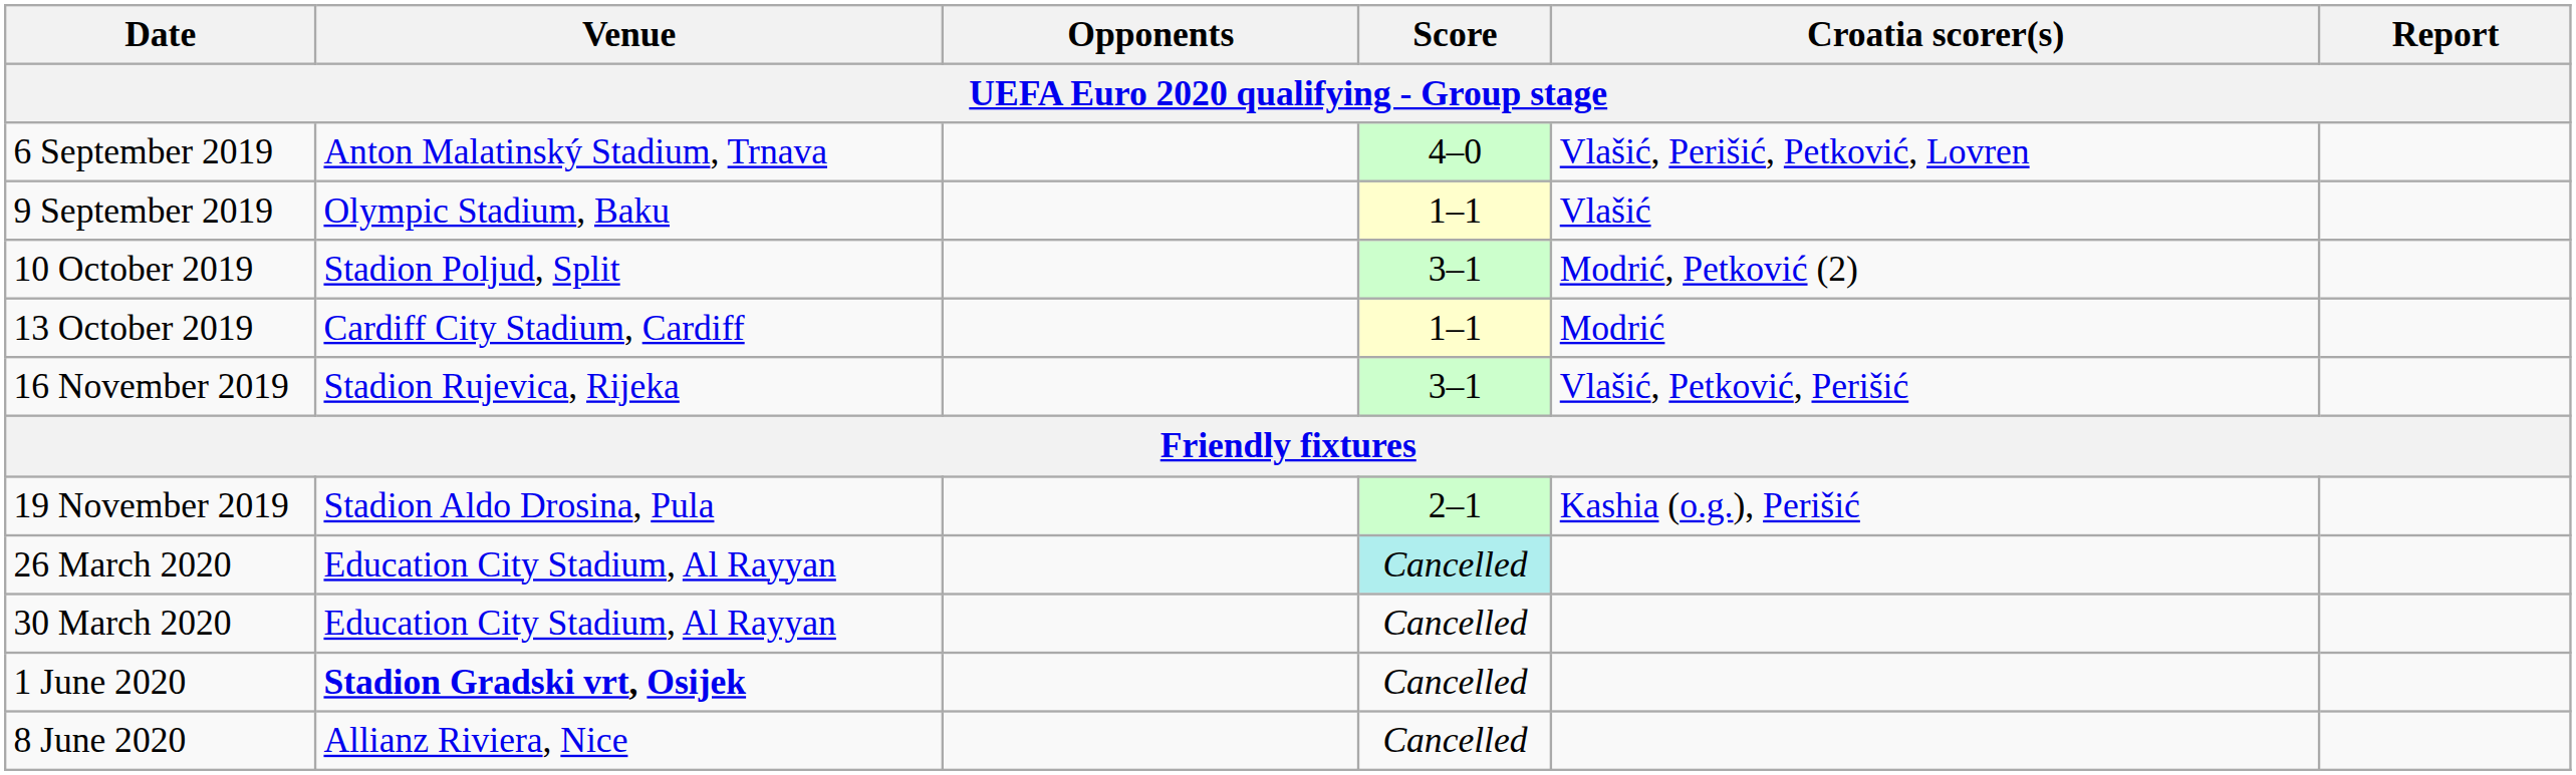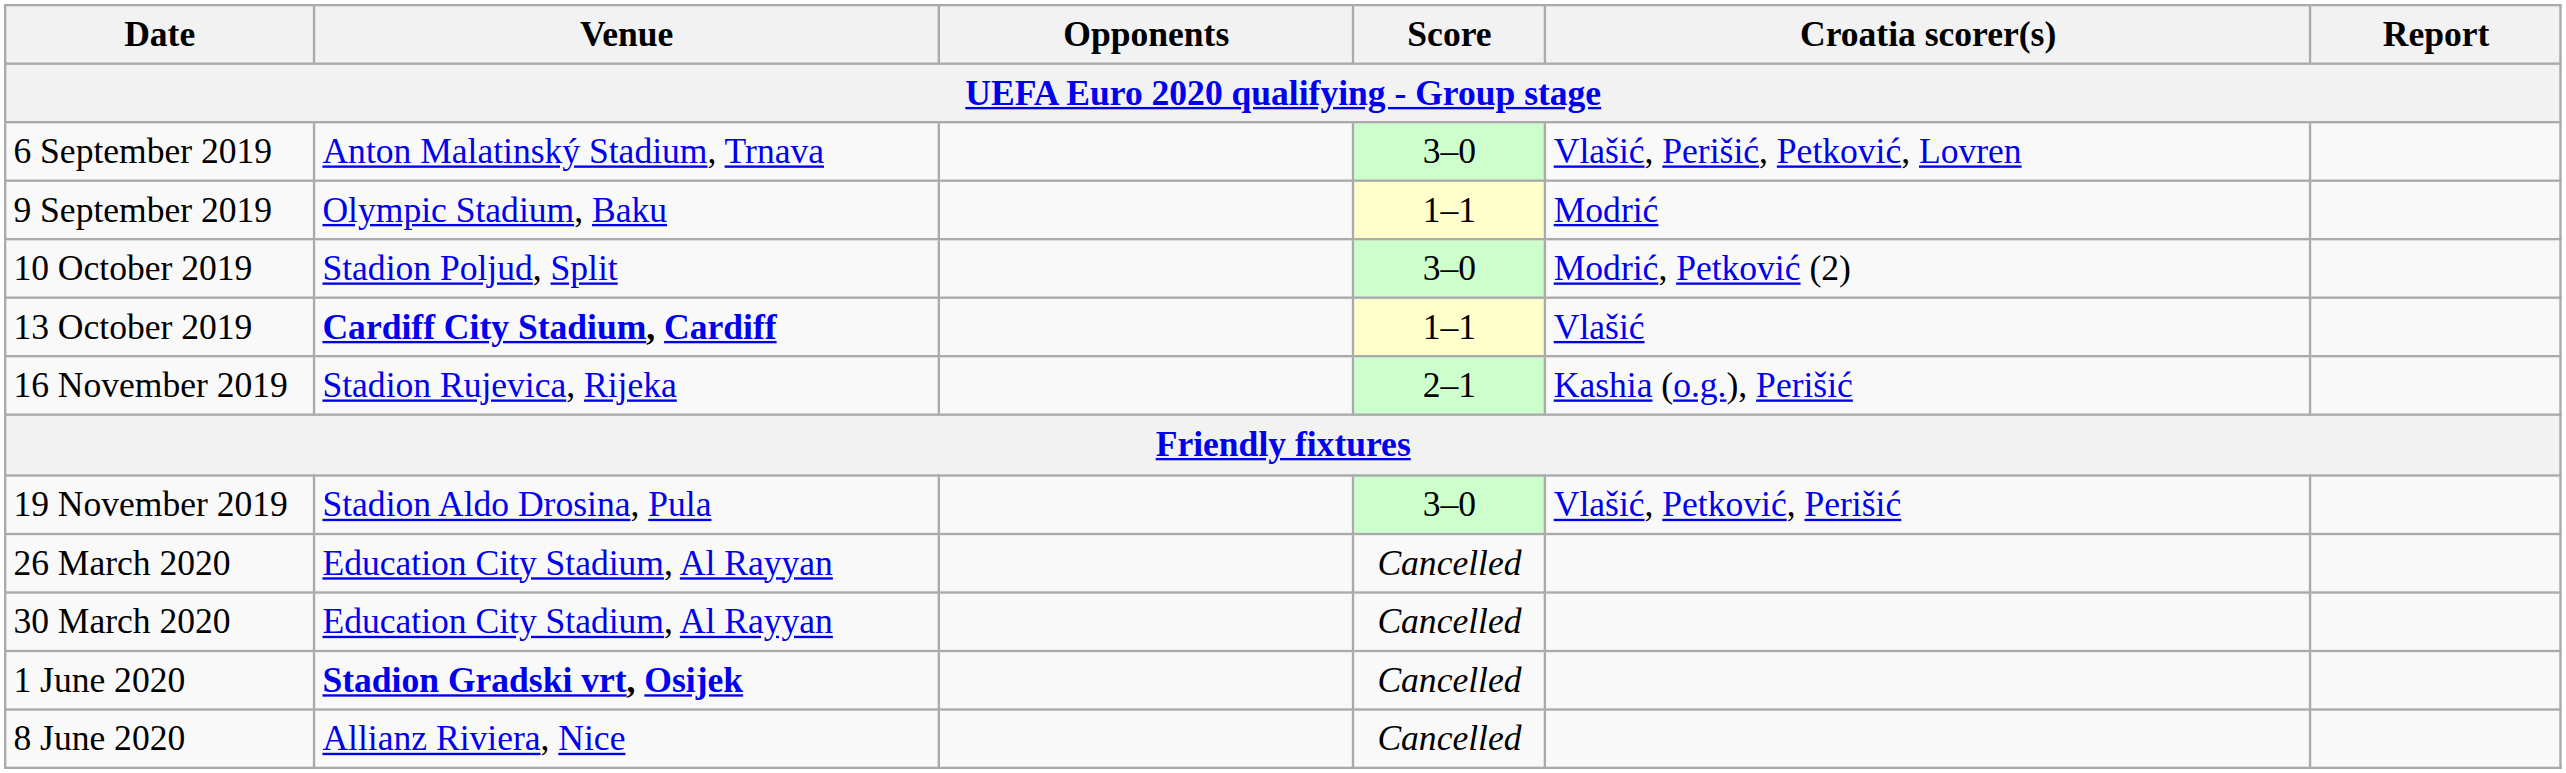6 September 2019 | Score: 4–0 -> 3–0
9 September 2019 | Croatia scorer(s): Vlašić -> Modrić
10 October 2019 | Score: 3–1 -> 3–0
13 October 2019 | Venue: normal -> bold
13 October 2019 | Croatia scorer(s): Modrić -> Vlašić
16 November 2019 | Score: 3–1 -> 2–1
16 November 2019 | Croatia scorer(s): Vlašić, Petković, Perišić -> Kashia (o.g.), Perišić
19 November 2019 | Score: 2–1 -> 3–0
19 November 2019 | Croatia scorer(s): Kashia (o.g.), Perišić -> Vlašić, Petković, Perišić
26 March 2020 | Score: paleturquoise background -> no background
